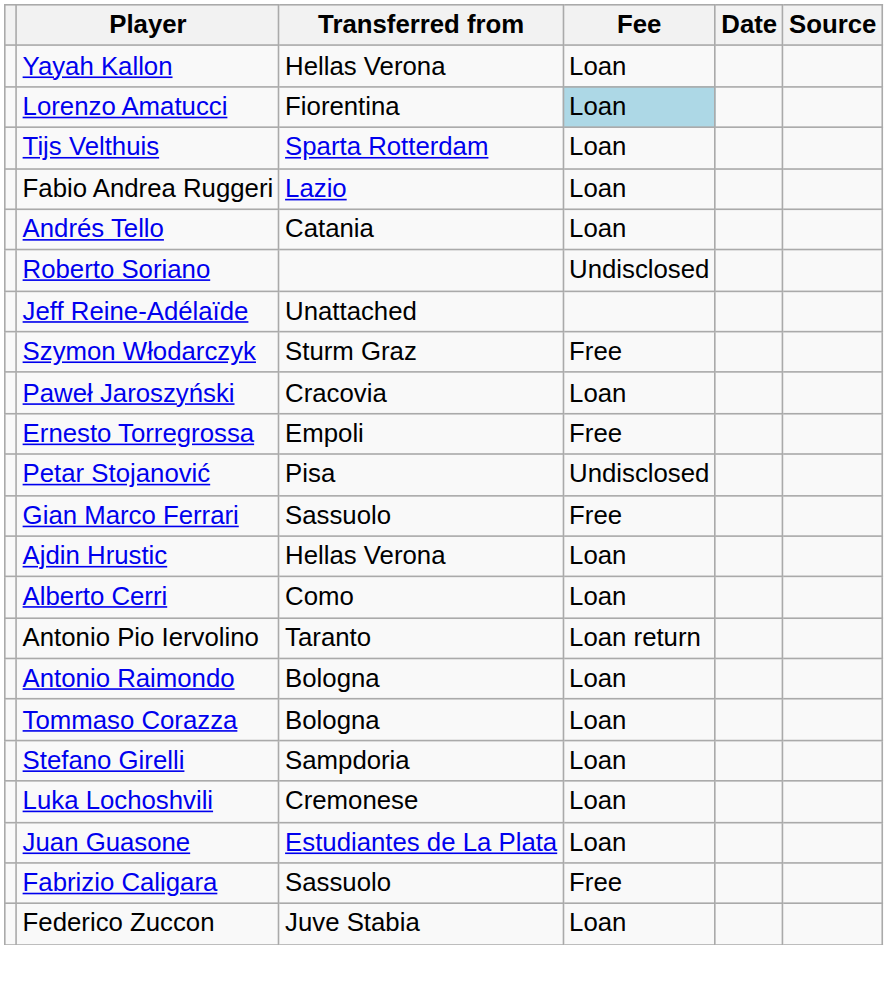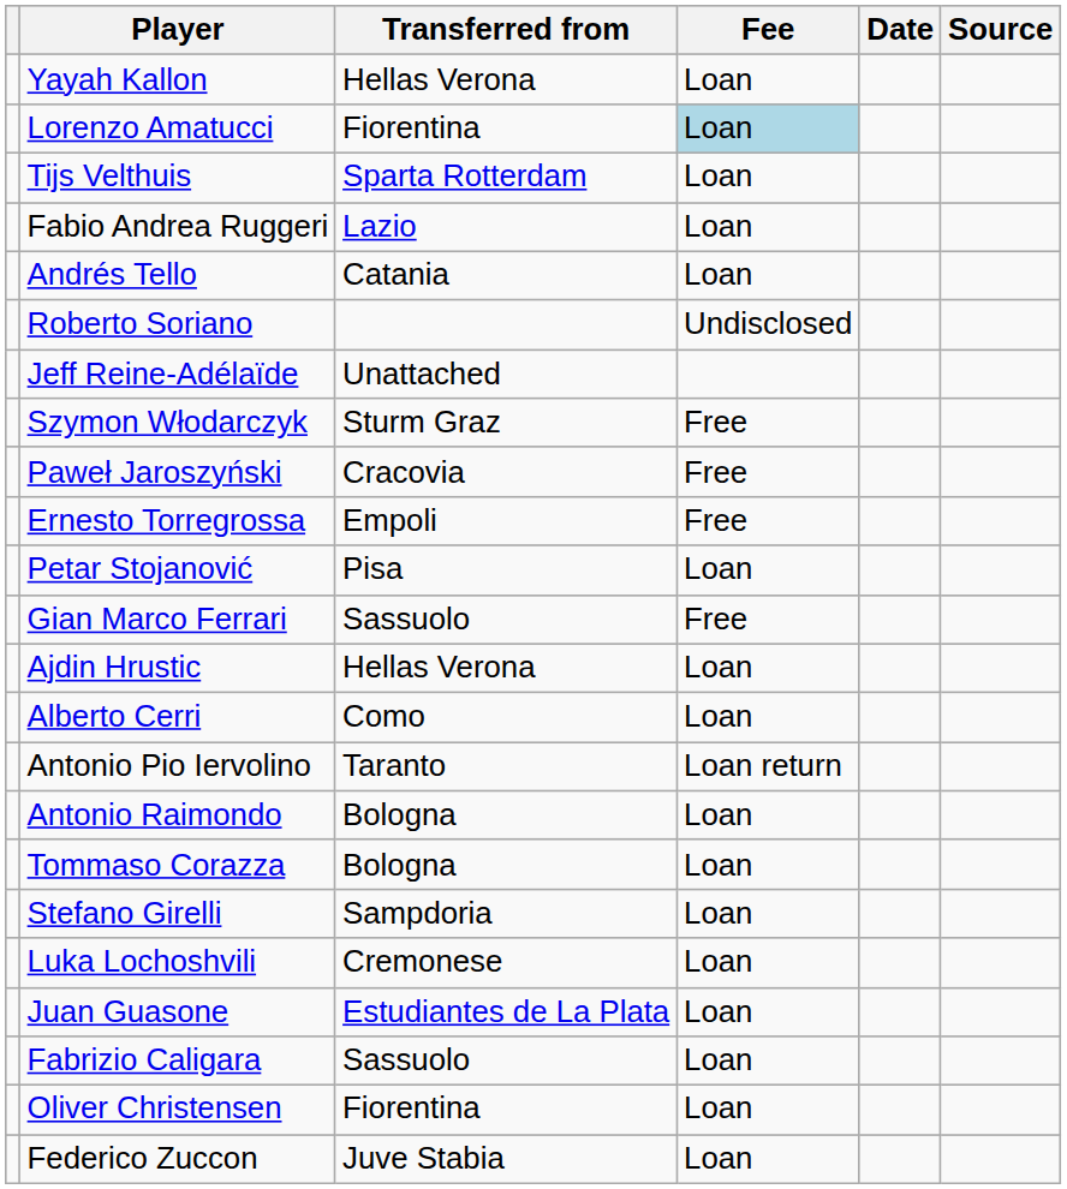Paweł Jaroszyński | Fee: Loan -> Free
Petar Stojanović | Fee: Undisclosed -> Loan
Fabrizio Caligara | Fee: Free -> Loan
+ row: Oliver Christensen | Fiorentina | Loan
